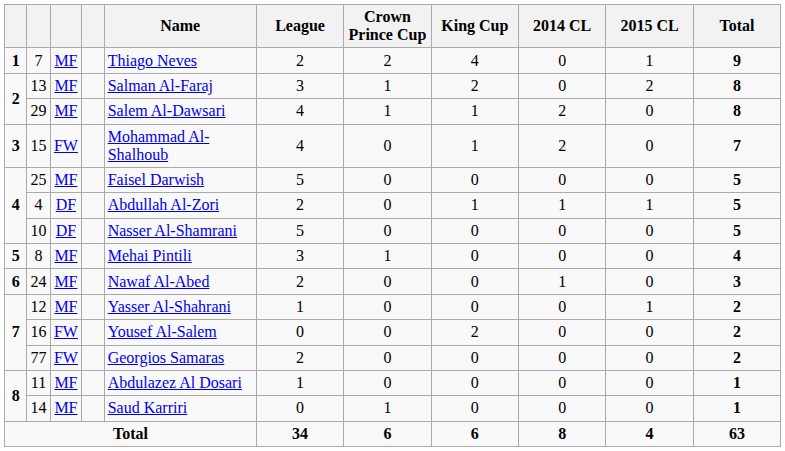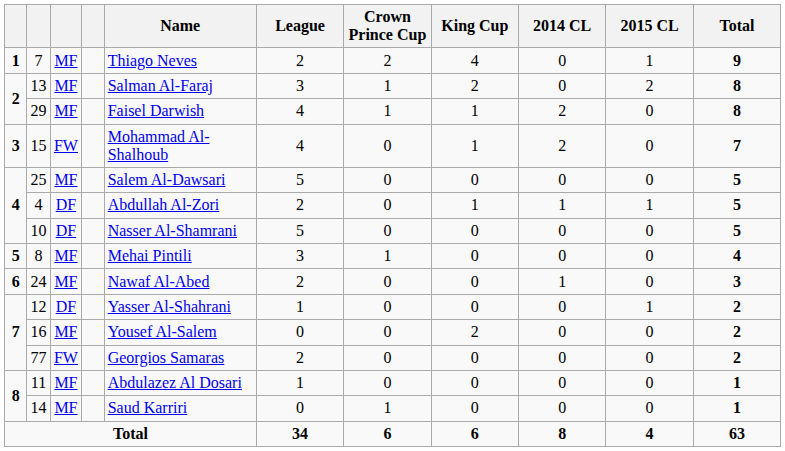29 | Name: Salem Al-Dawsari -> Faisel Darwish
25 | Name: Faisel Darwish -> Salem Al-Dawsari
12 | column 3: MF -> DF
16 | column 3: FW -> MF
